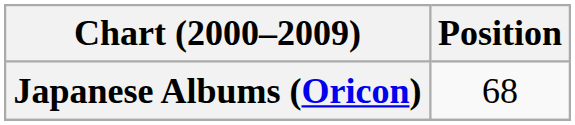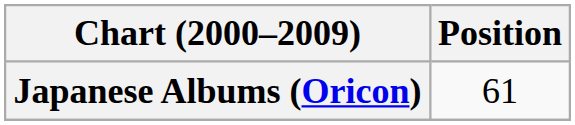Japanese Albums (Oricon) | Position: 68 -> 61
